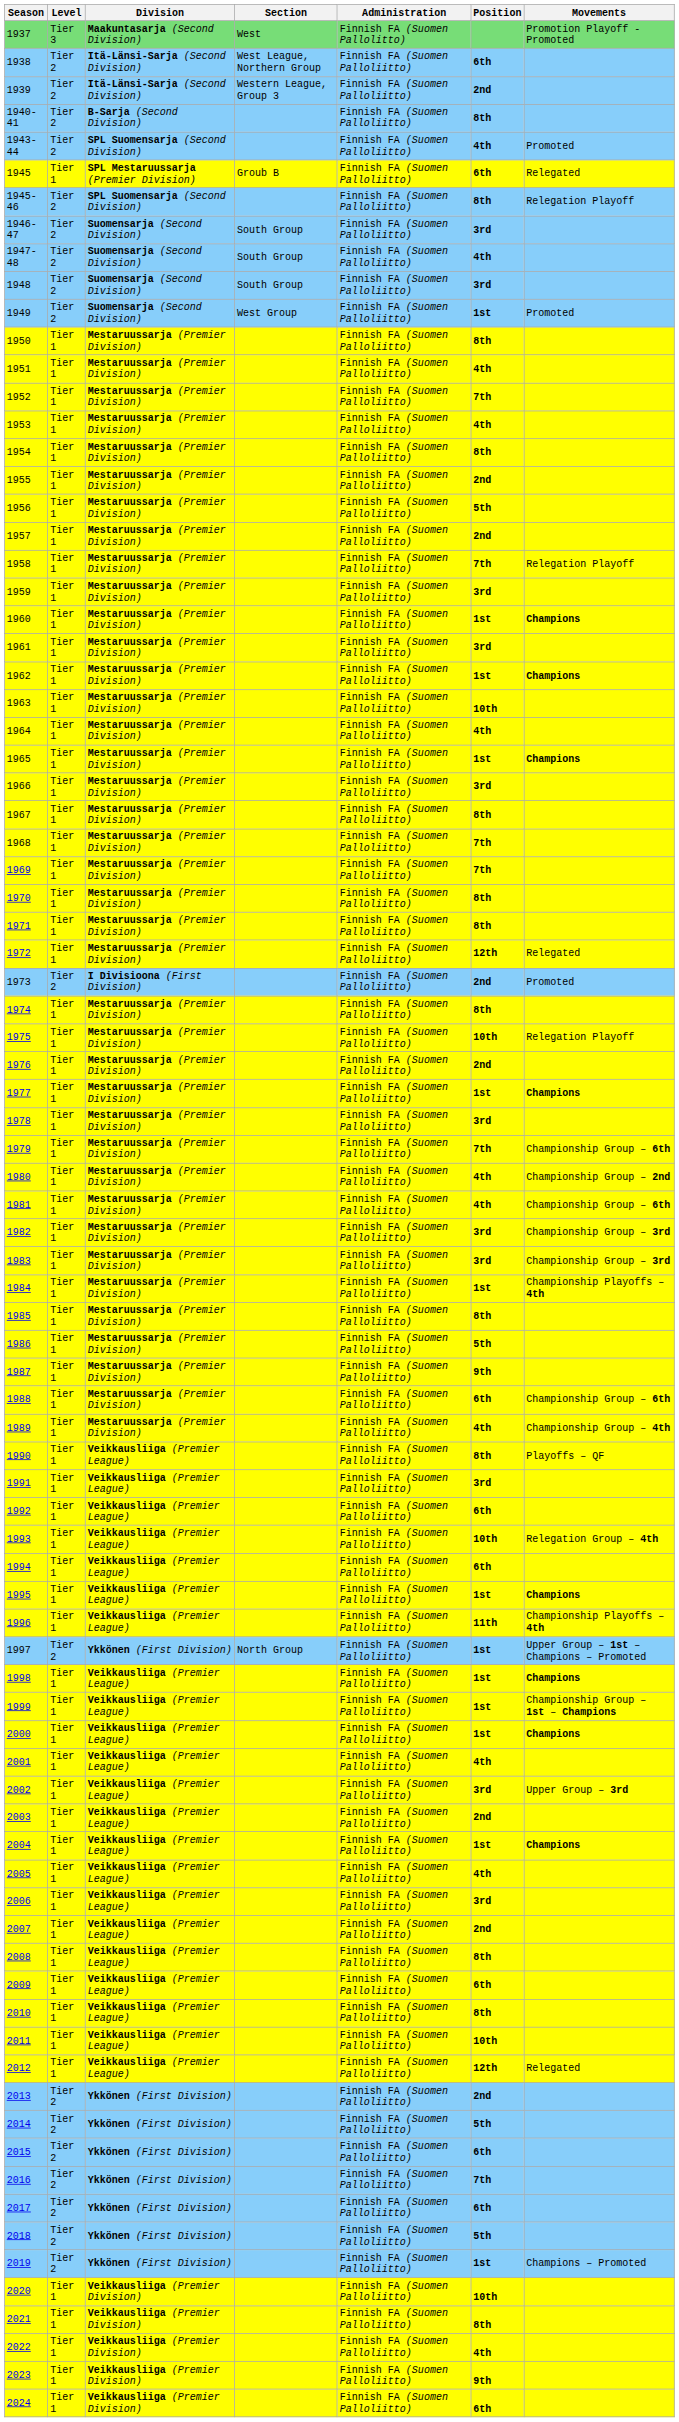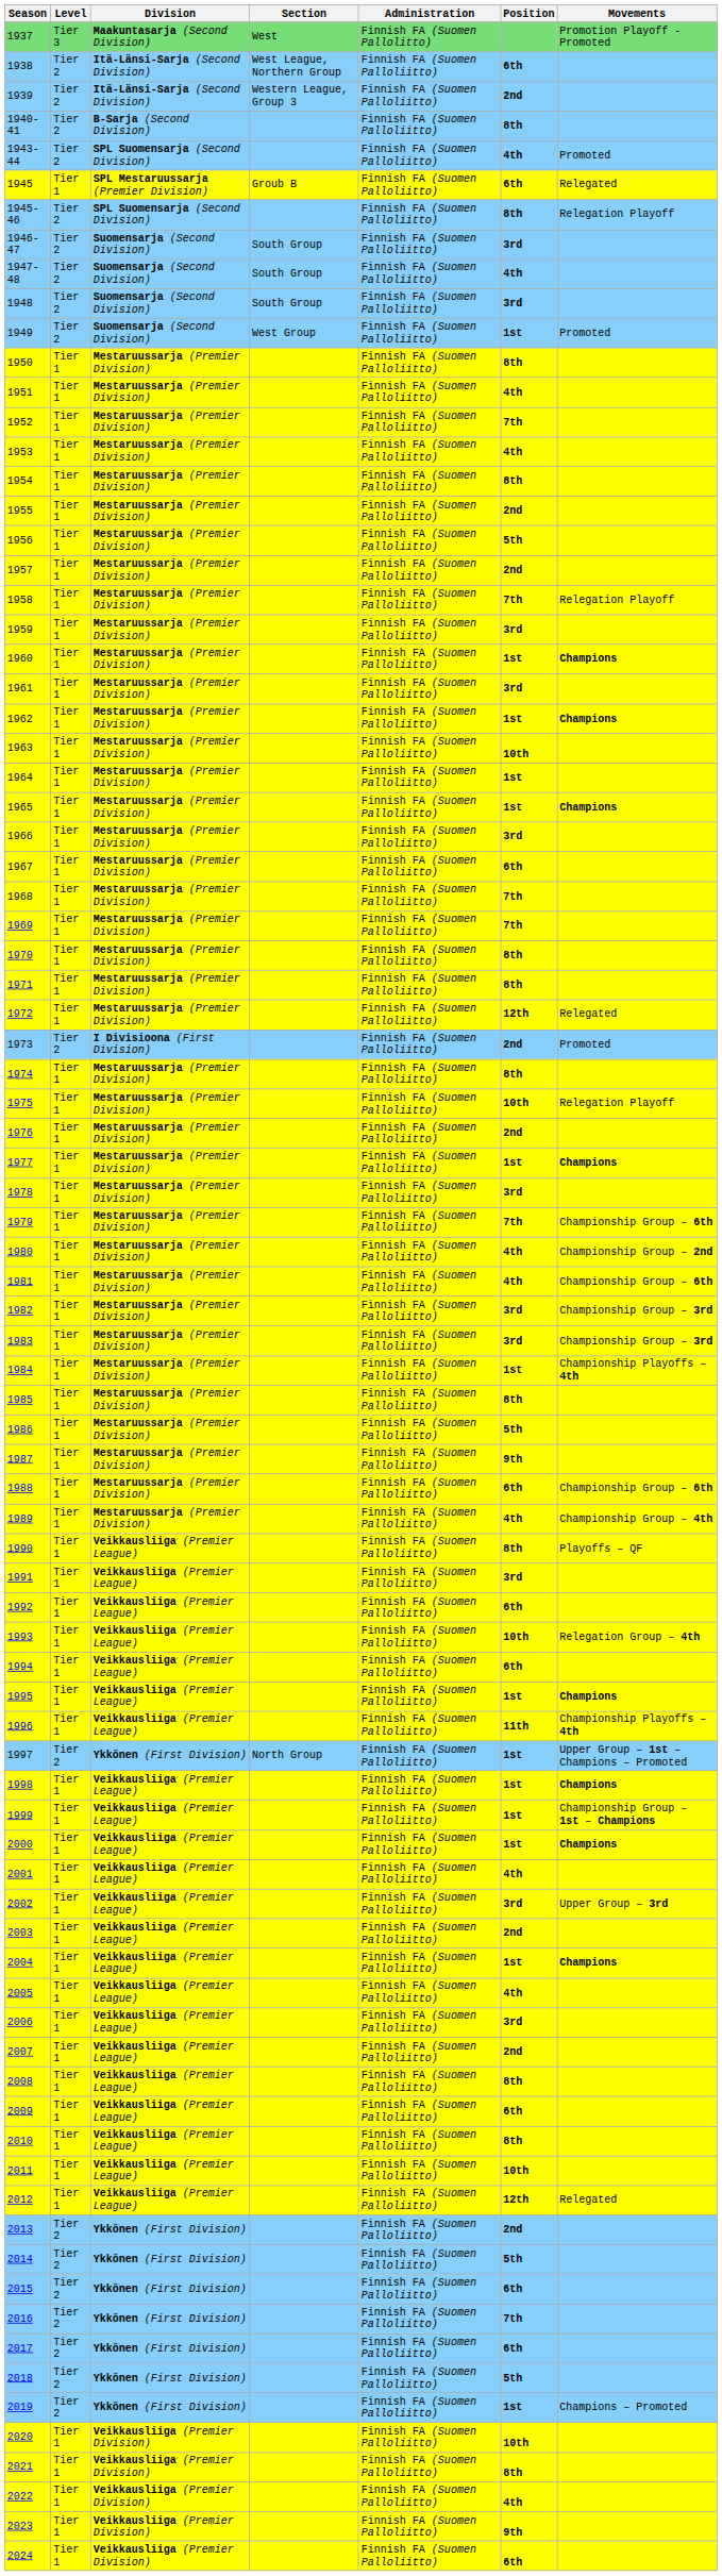1964 | Position: 4th -> 1st
1967 | Position: 8th -> 6th
